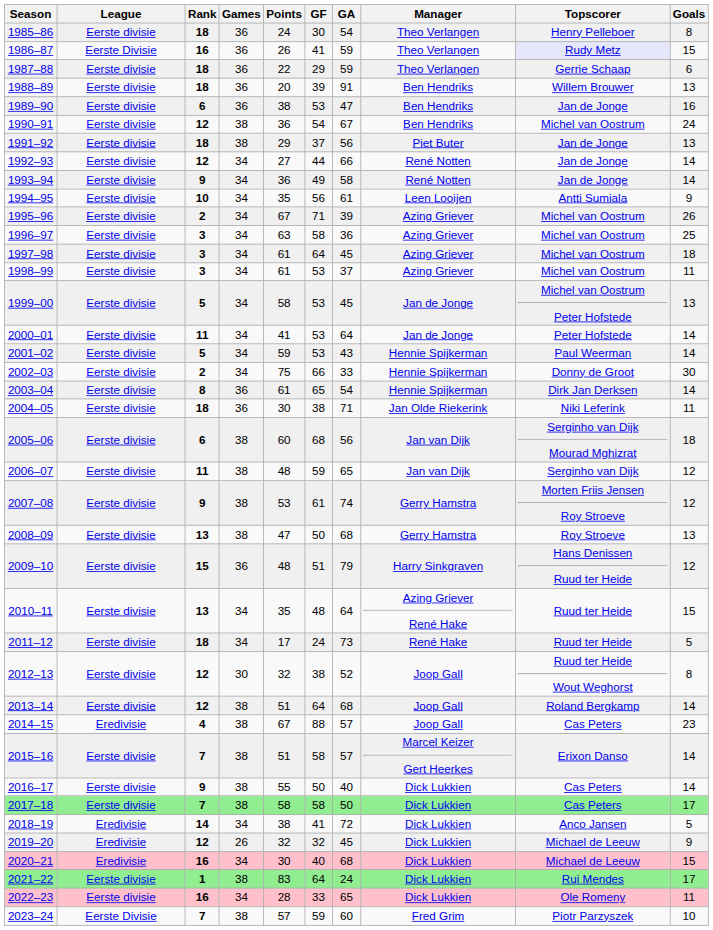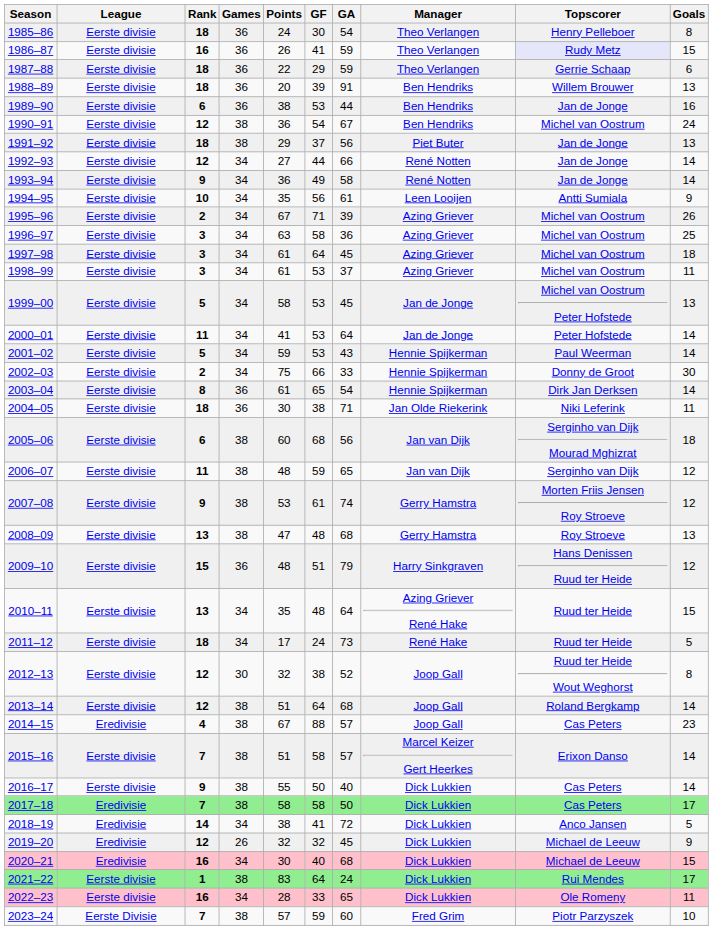1986–87 | League: Eerste Divisie -> Eerste divisie
1989–90 | GA: 47 -> 44
2008–09 | GF: 50 -> 48
2017–18 | League: Eerste divisie -> Eredivisie
